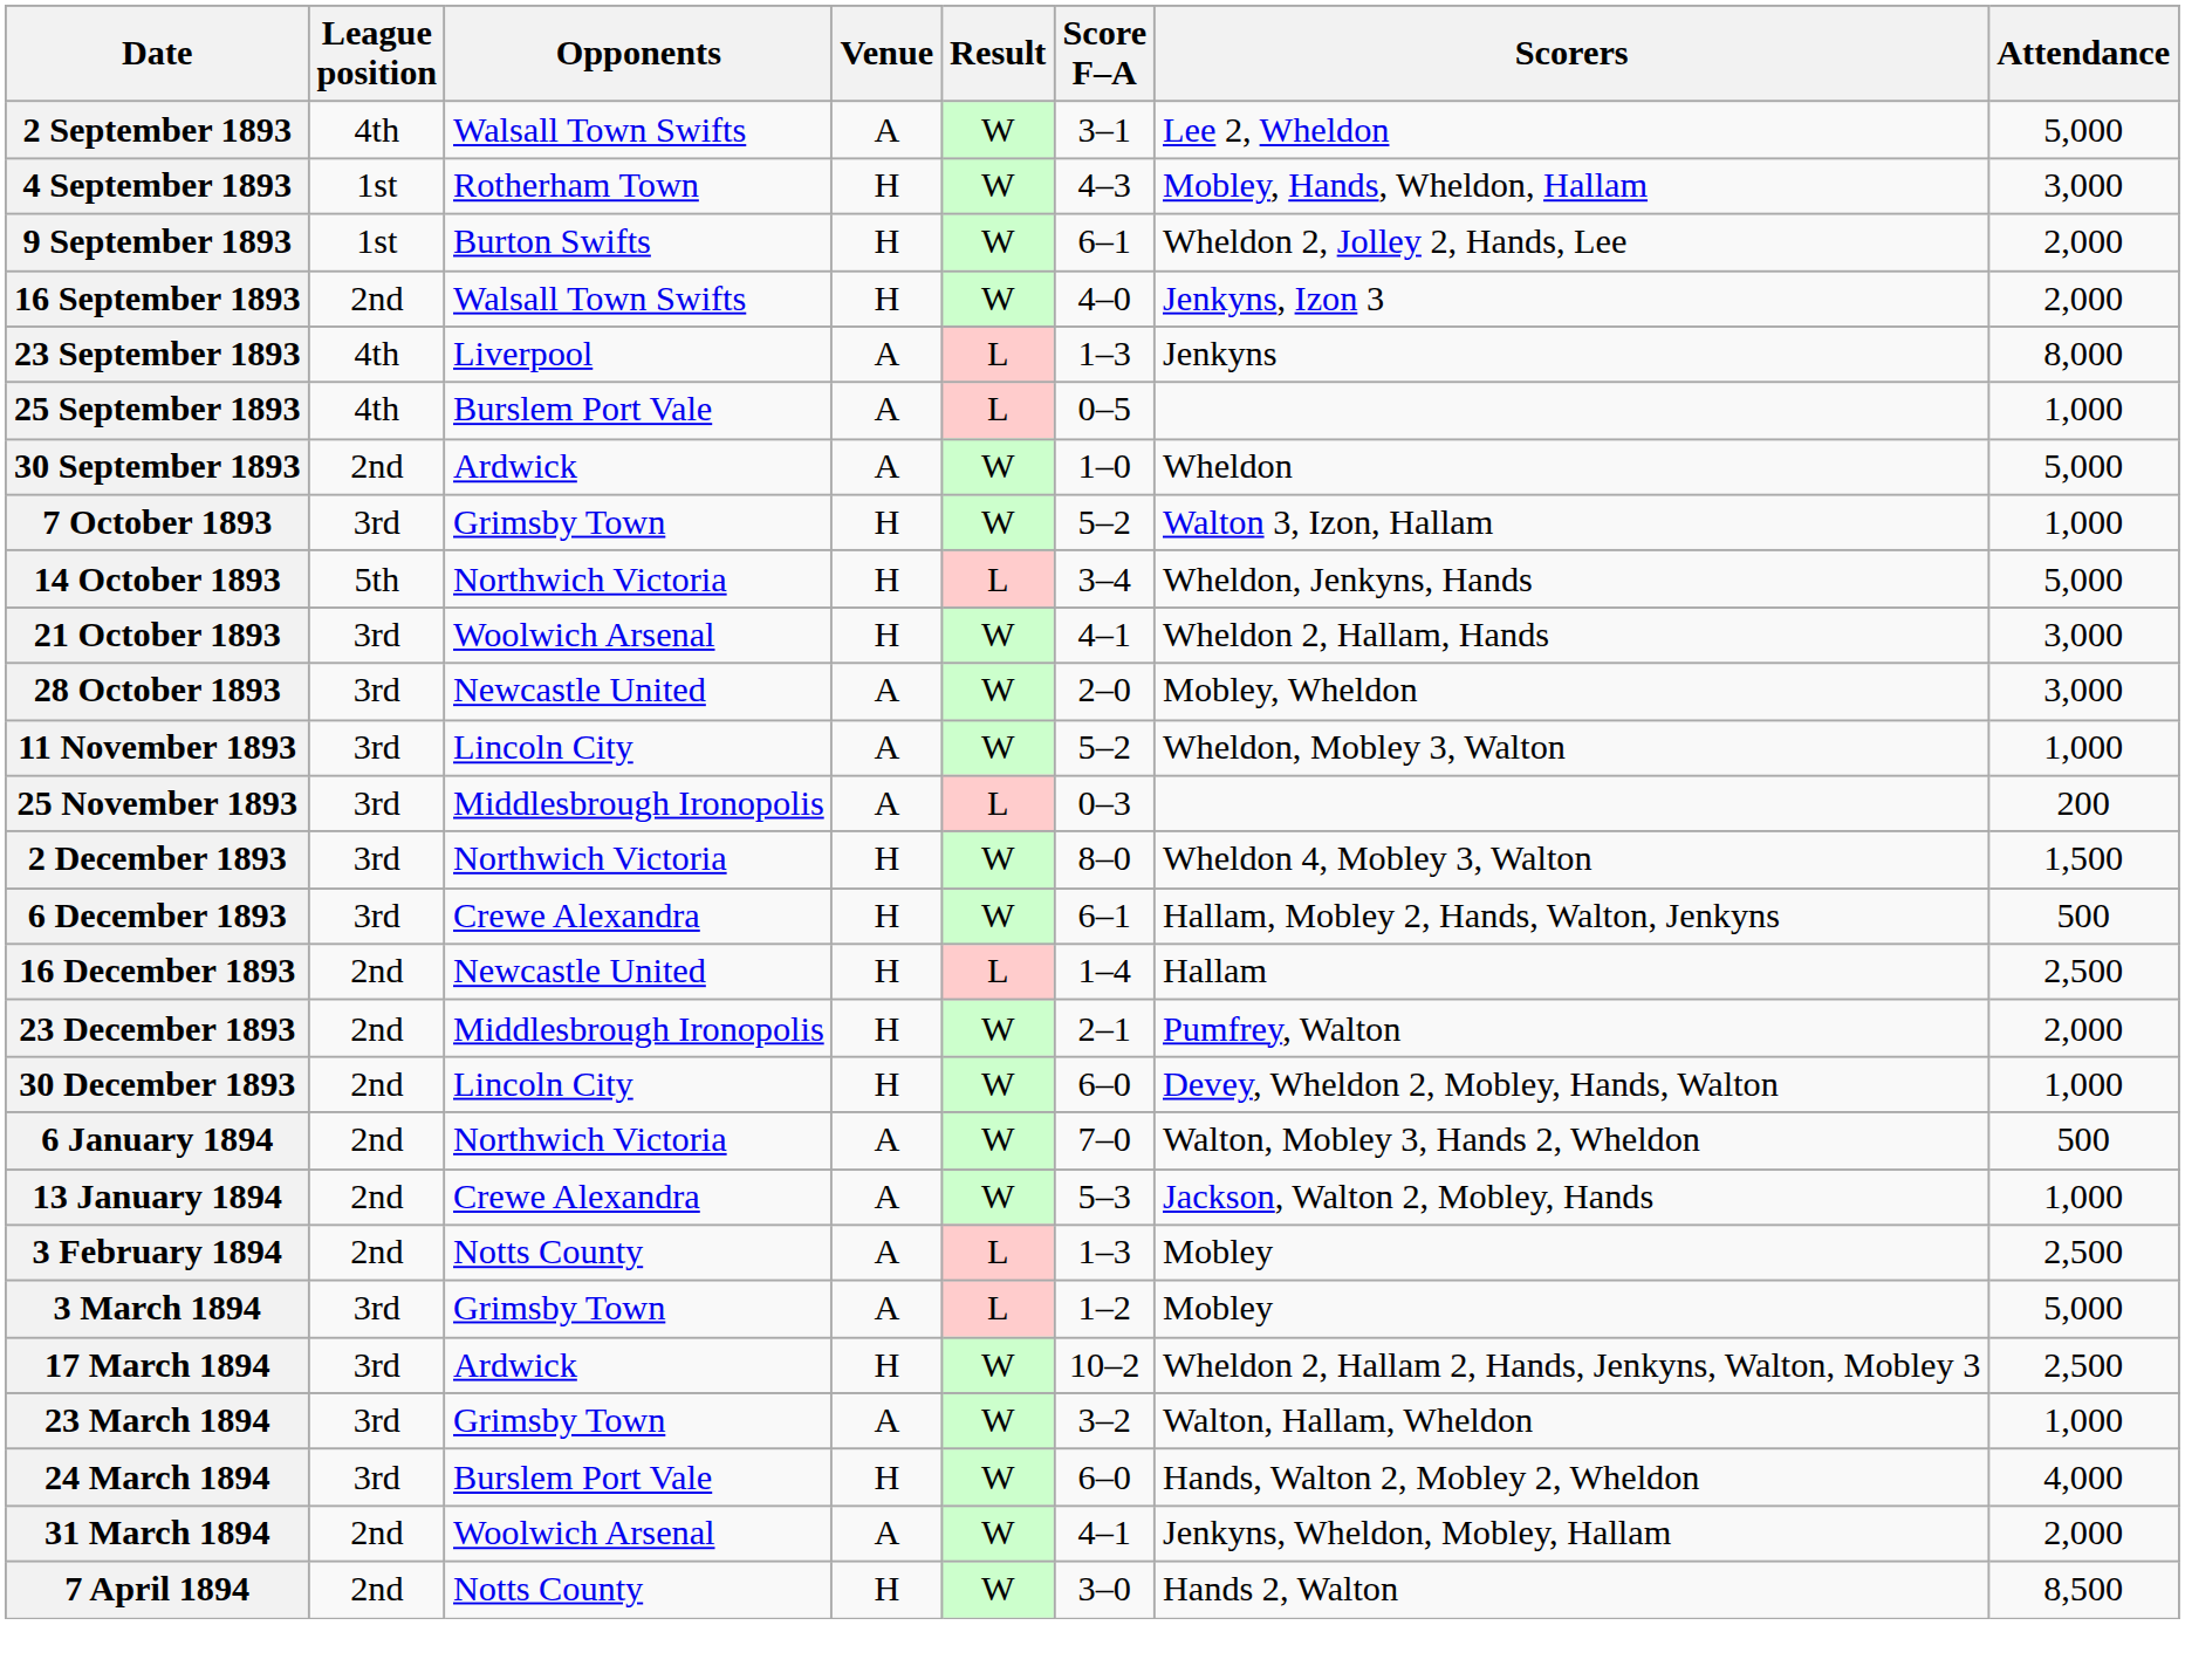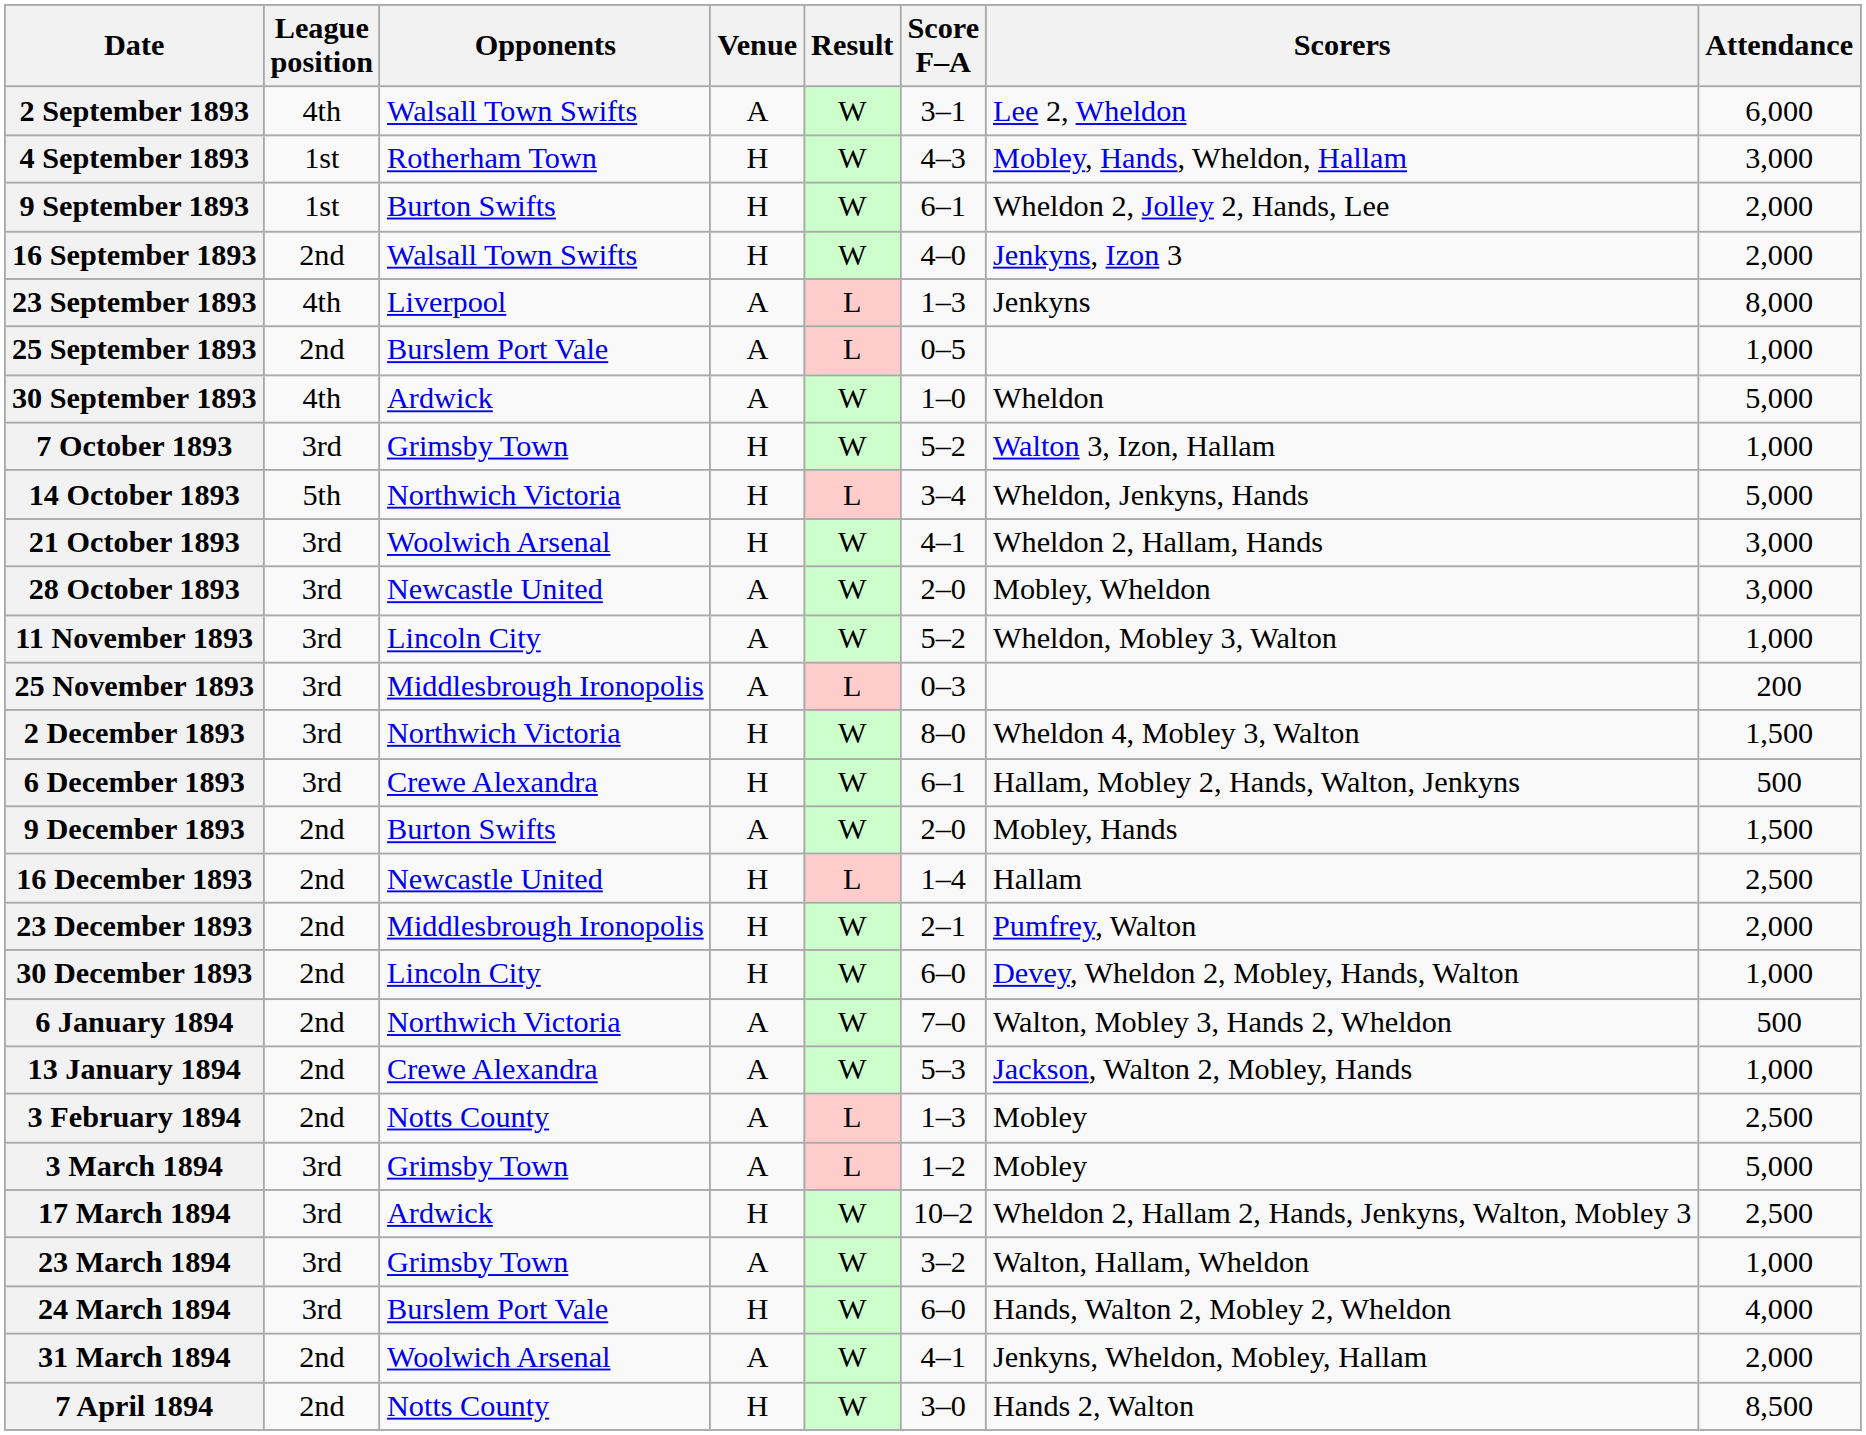2 September 1893 | Attendance: 5,000 -> 6,000
25 September 1893 | League position: 4th -> 2nd
30 September 1893 | League position: 2nd -> 4th
+ row: 9 December 1893 | 2nd | Burton Swifts | A | W | 2–0 | Mobley, Hands | 1,500
